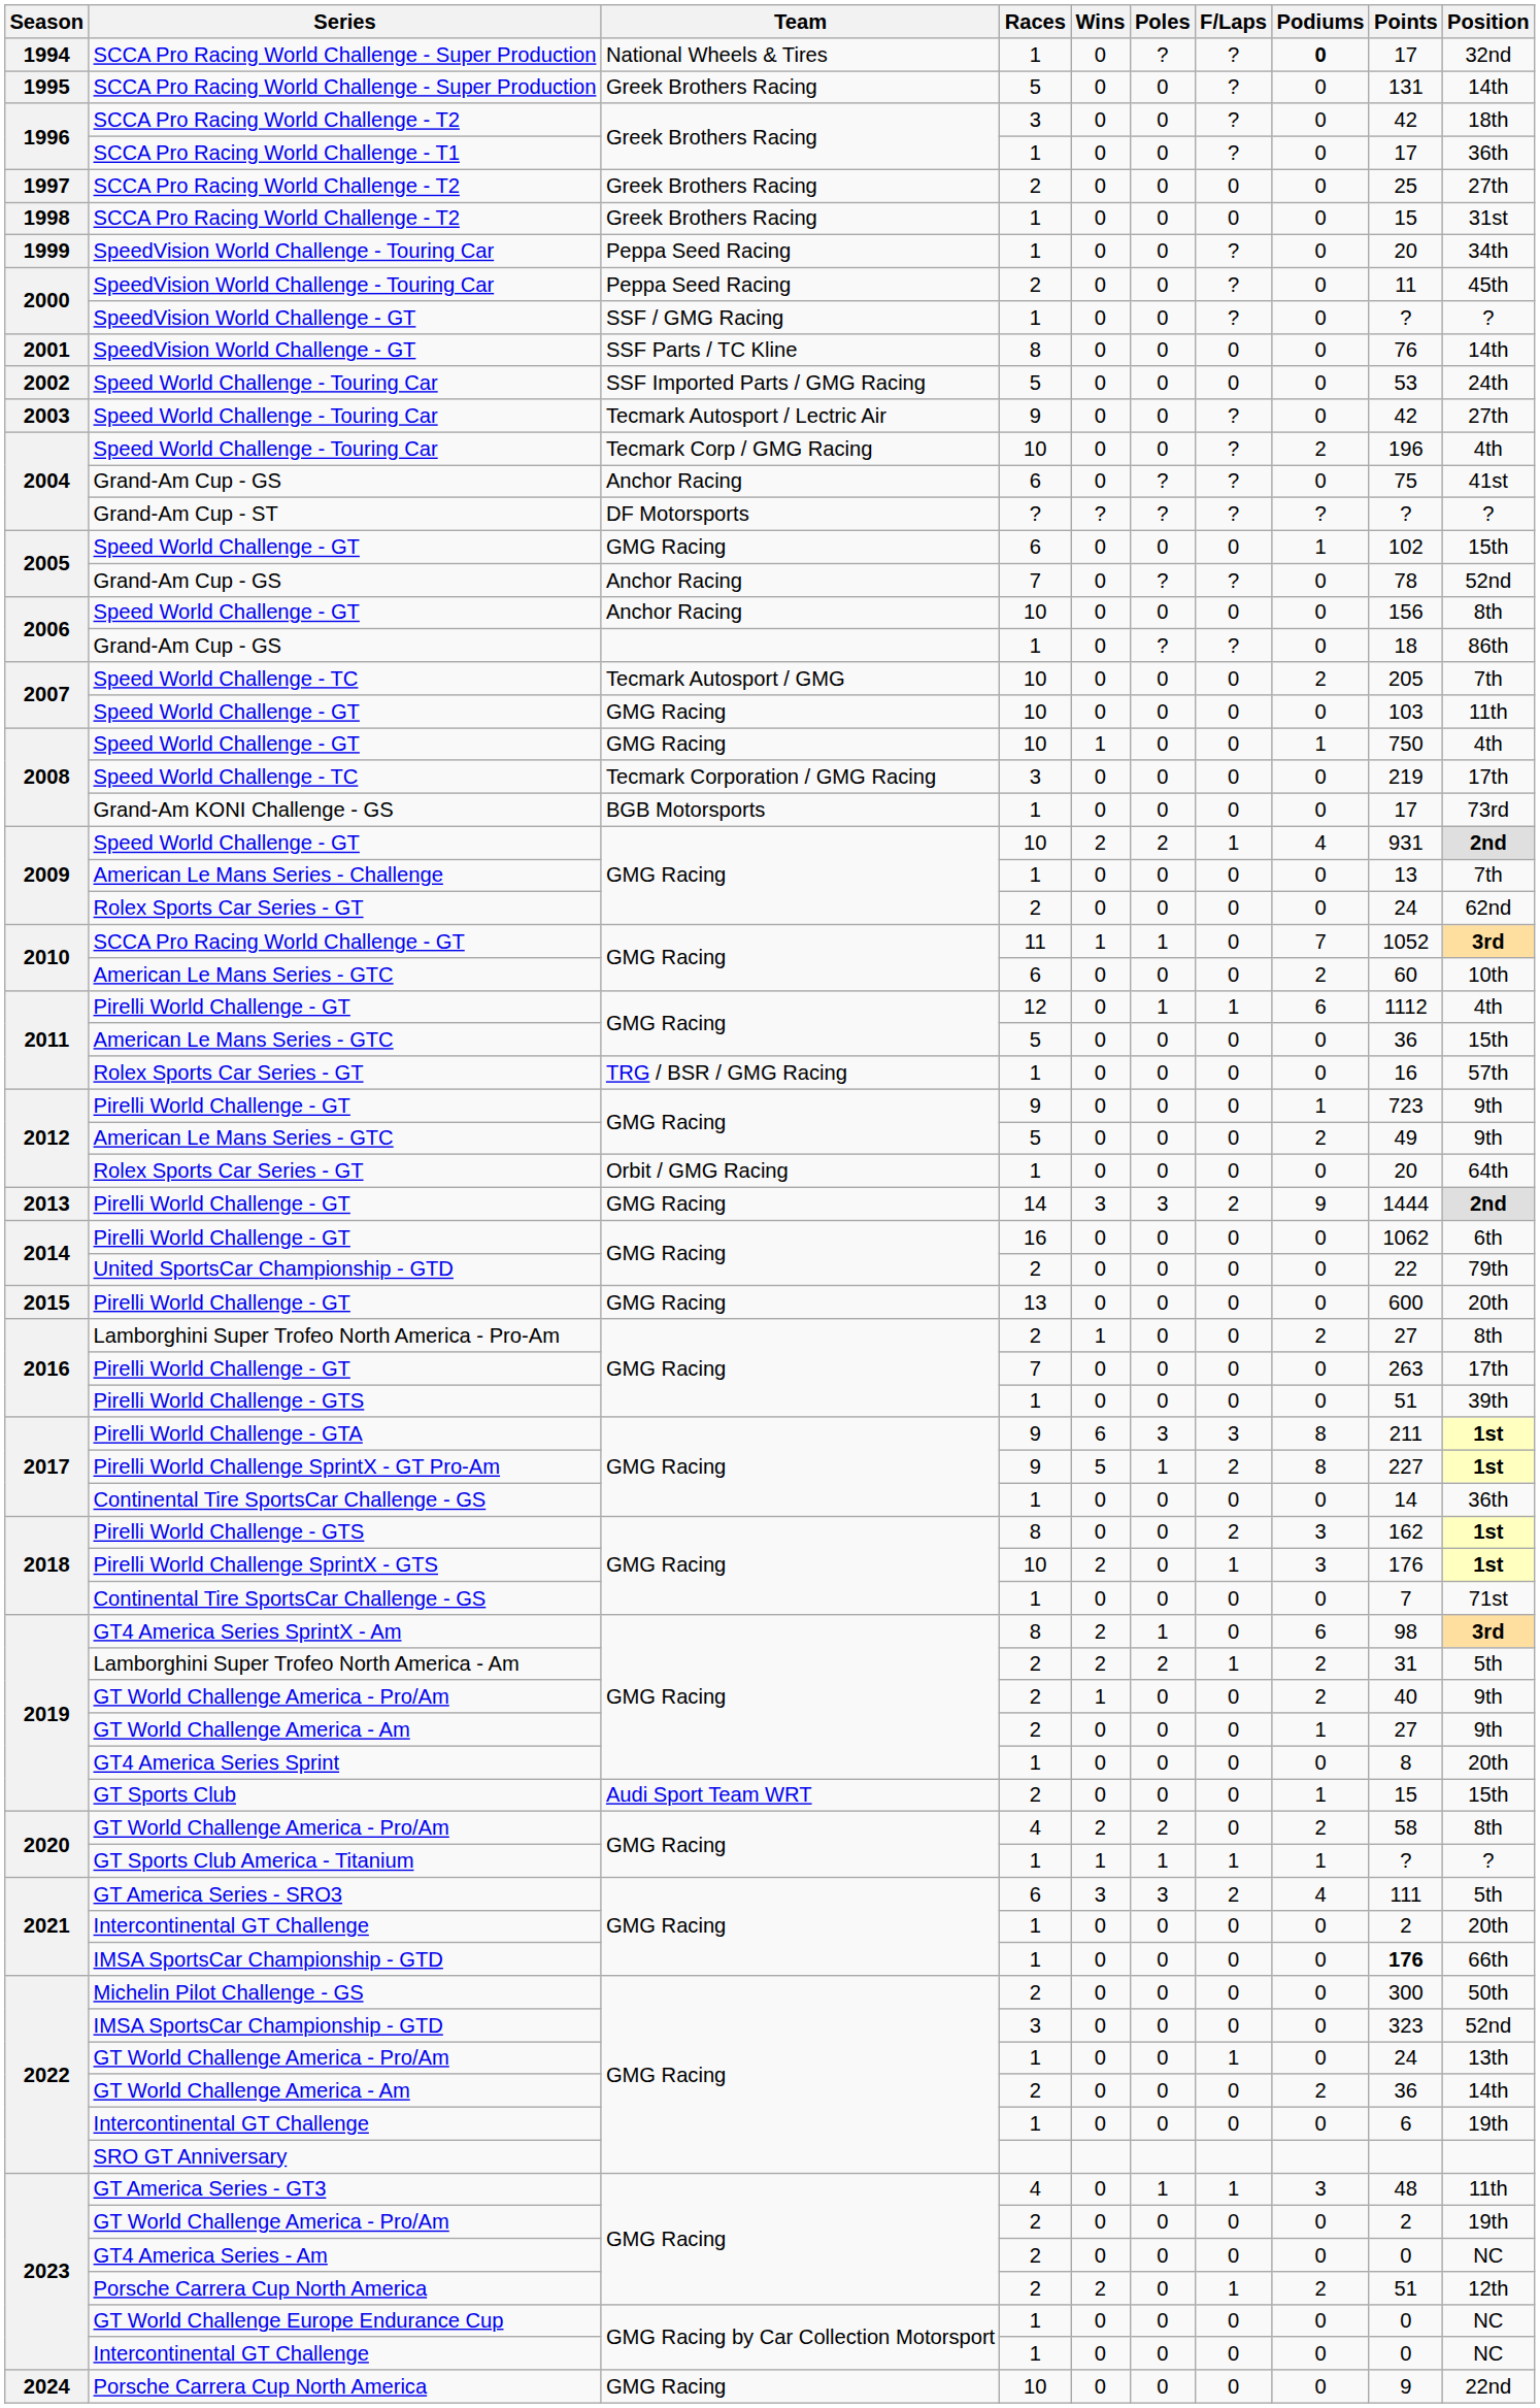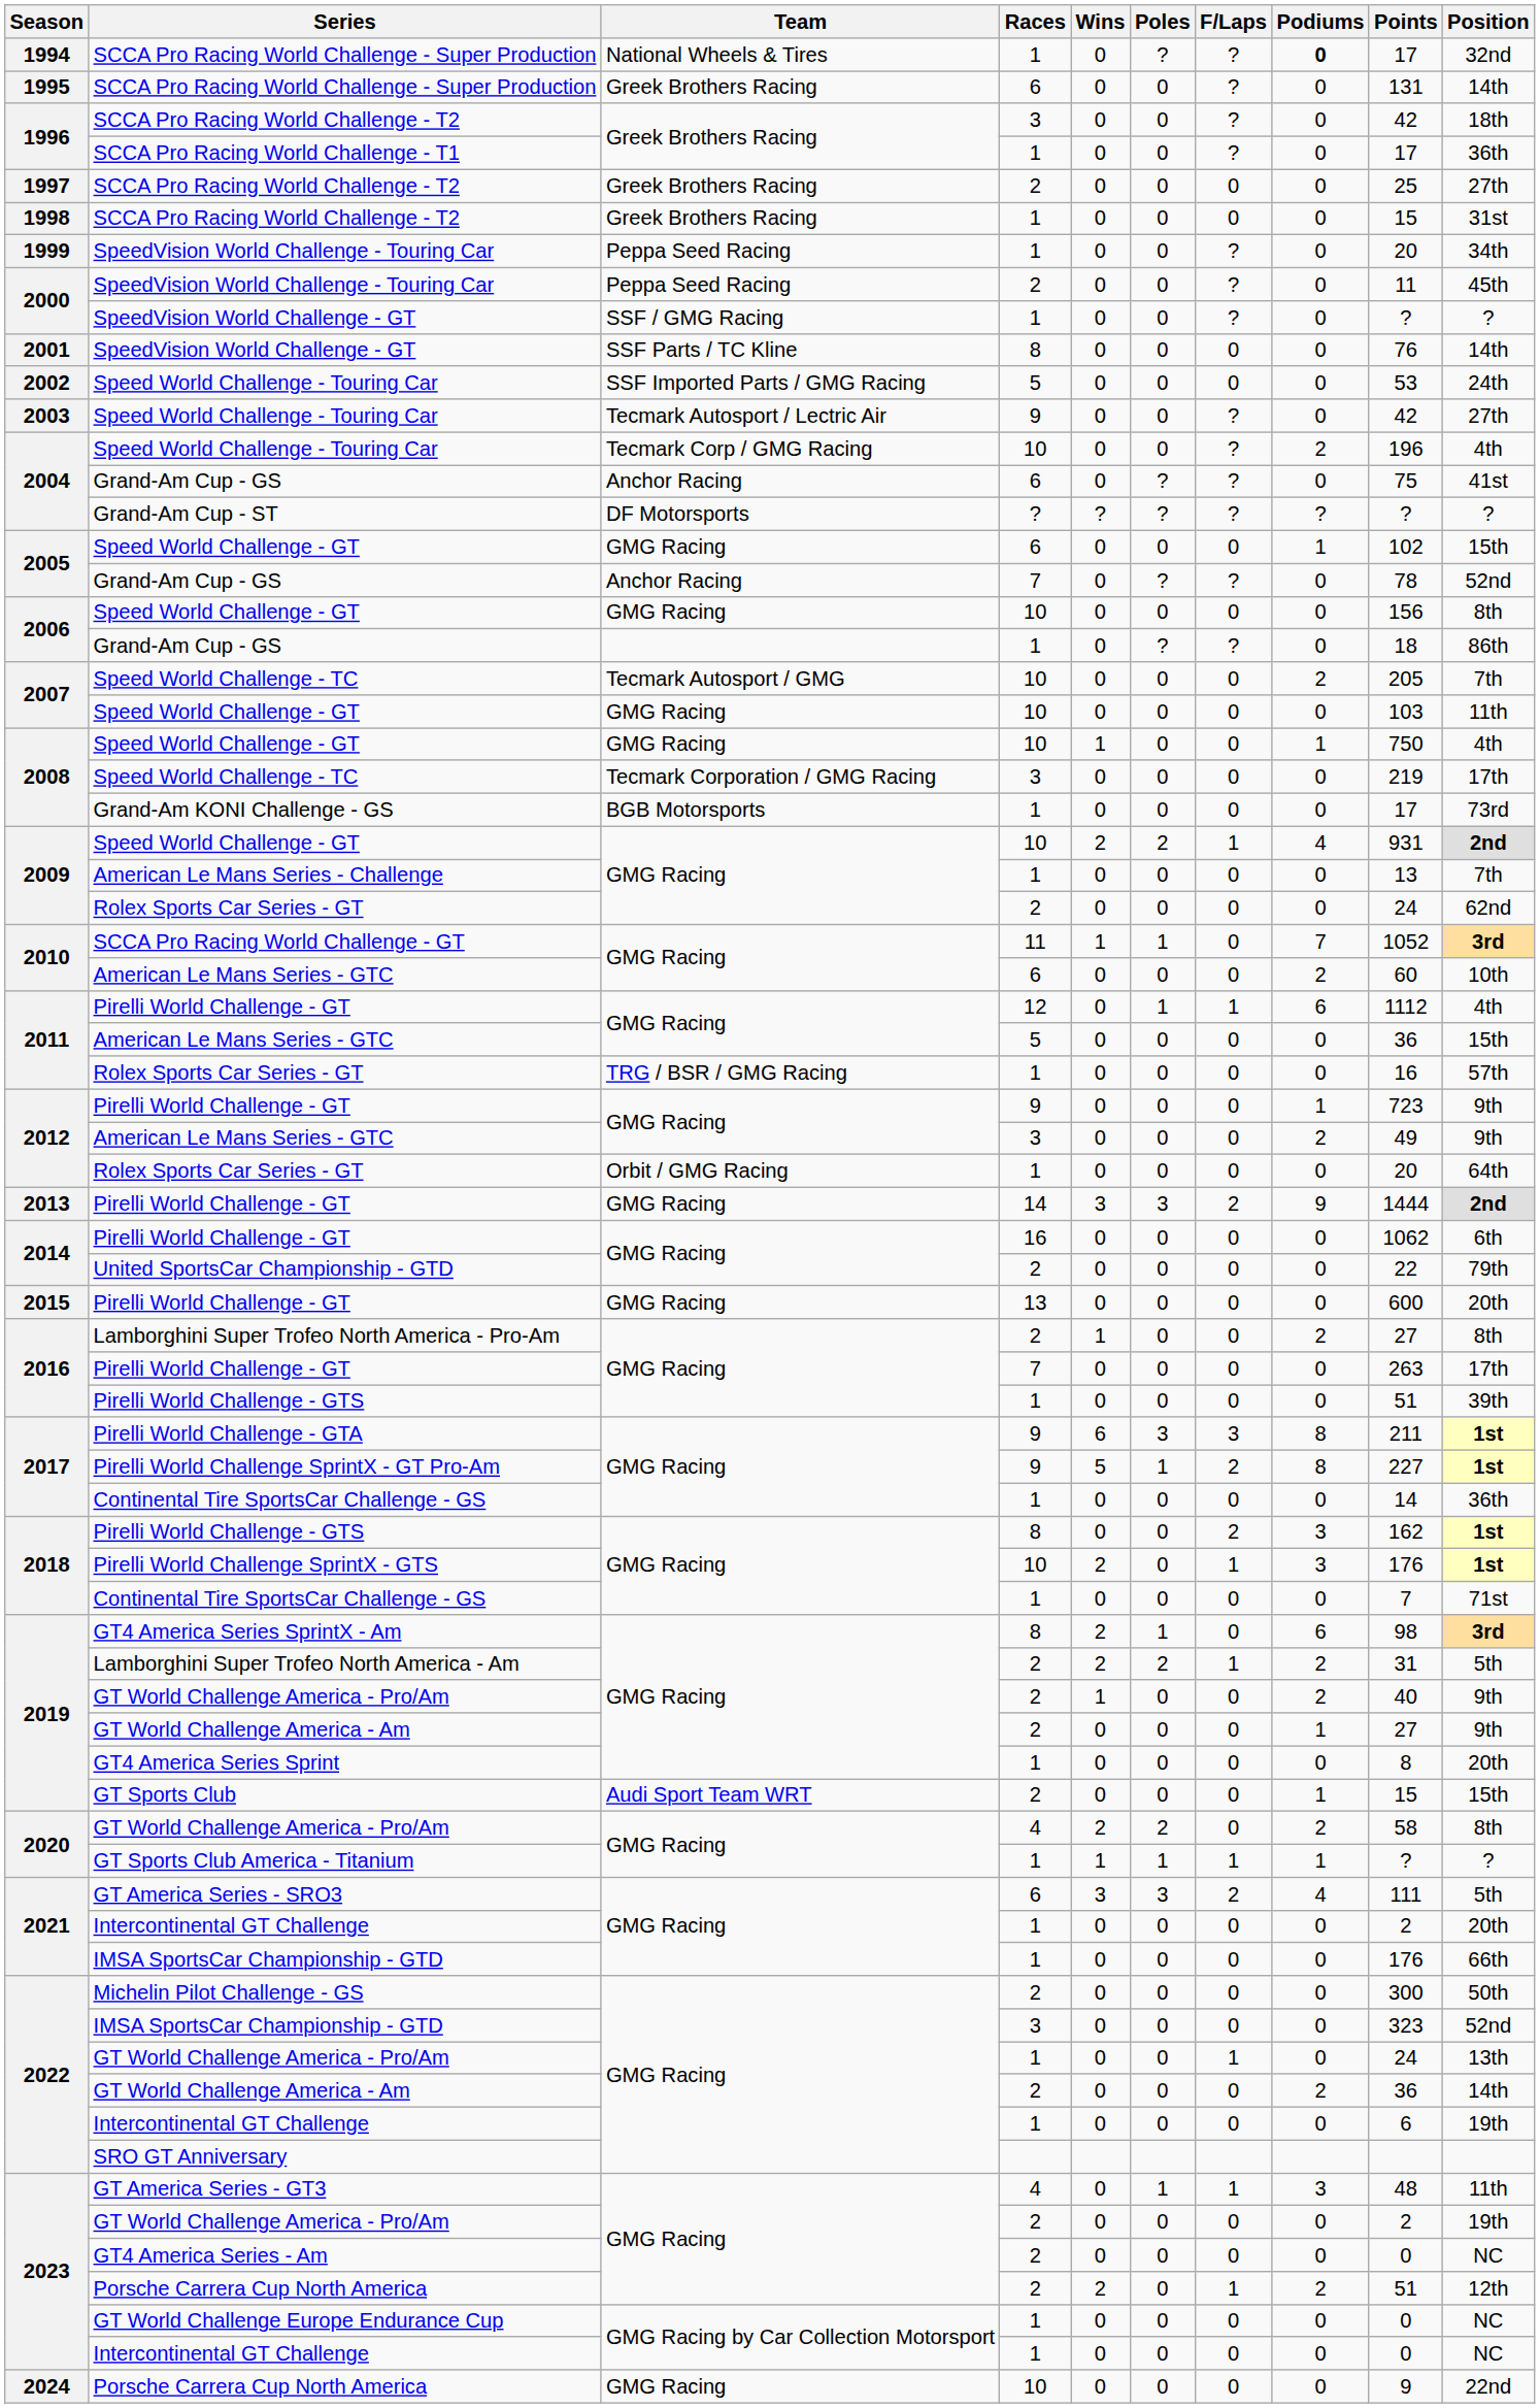1995 / SCCA Pro Racing World Challenge - Super Production | Races: 5 -> 6
2006 / Speed World Challenge - GT | Team: Anchor Racing -> GMG Racing
2012 / American Le Mans Series - GTC | Races: 5 -> 3
2021 / IMSA SportsCar Championship - GTD | Points: bold -> normal
